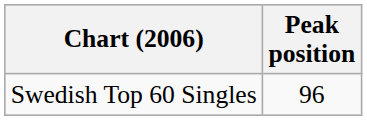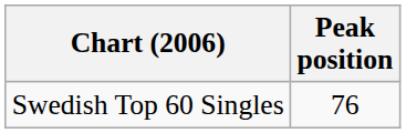Swedish Top 60 Singles | Peak position: 96 -> 76
